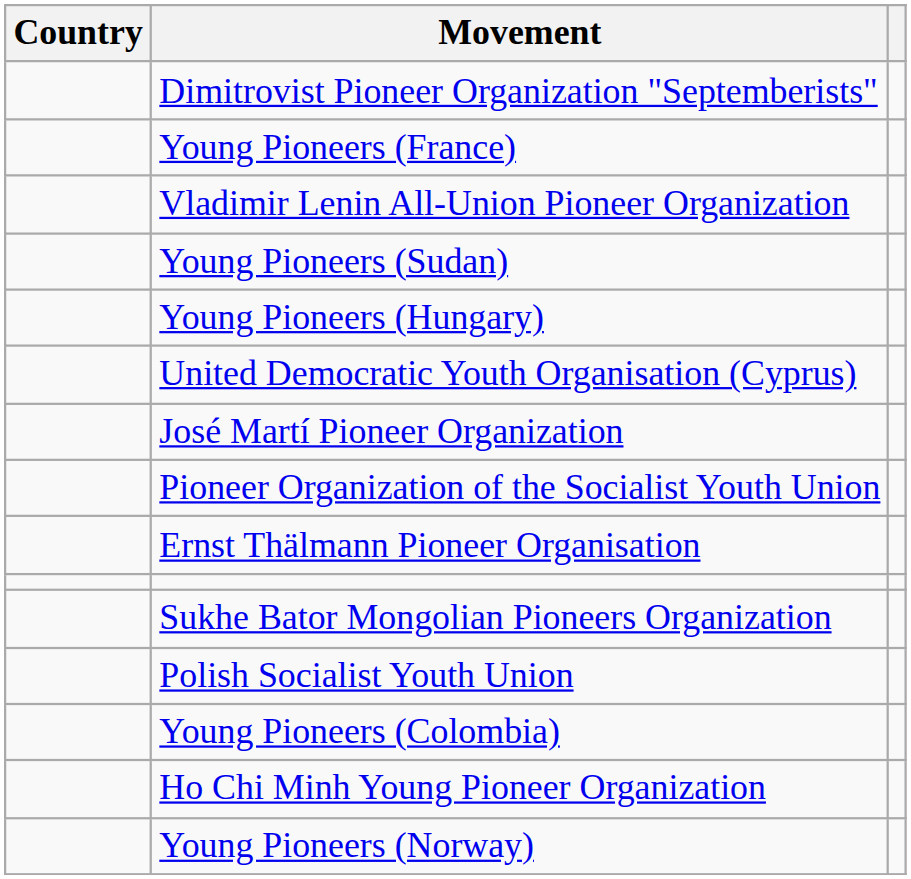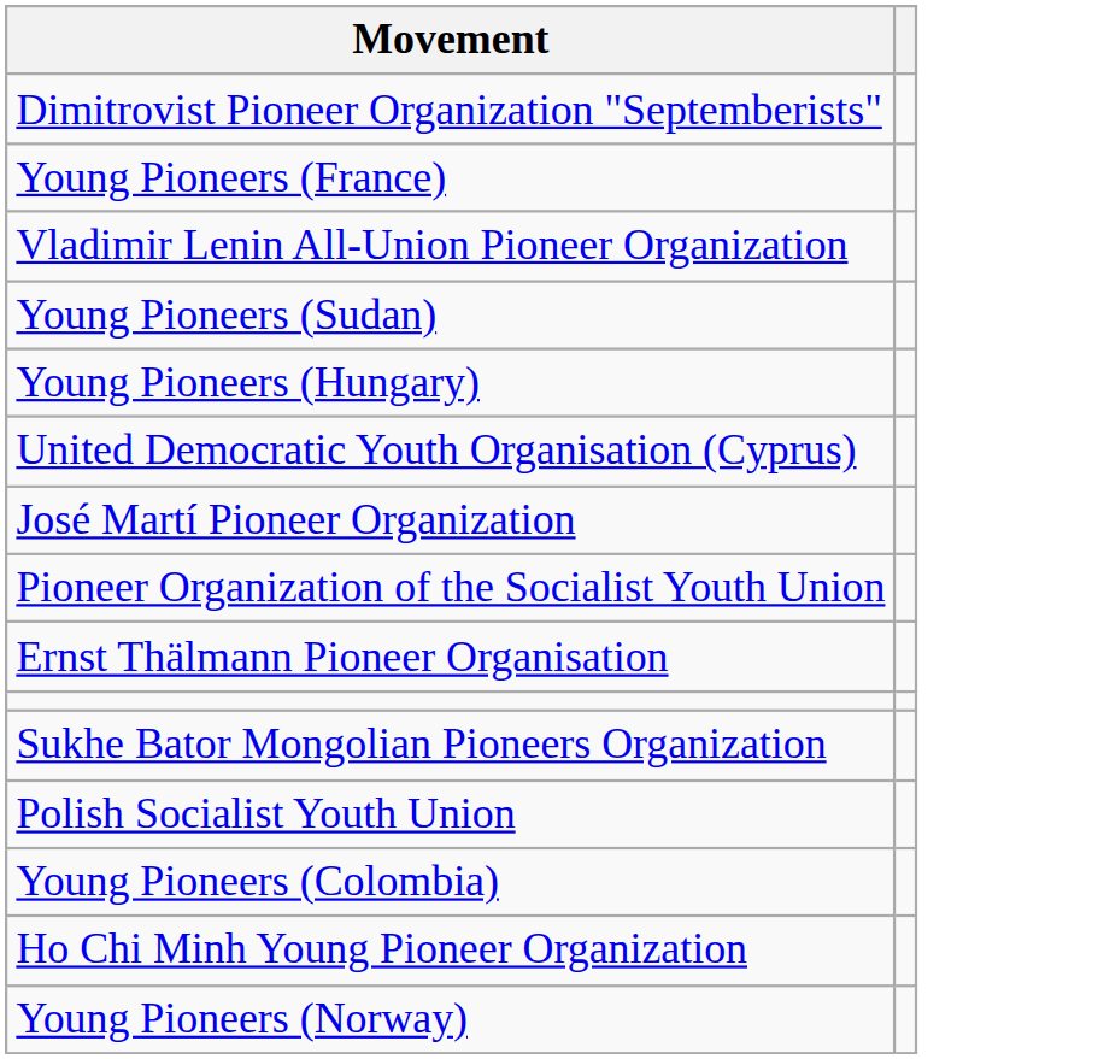- column: Country
